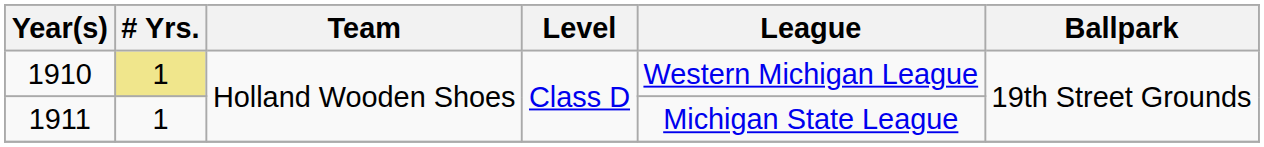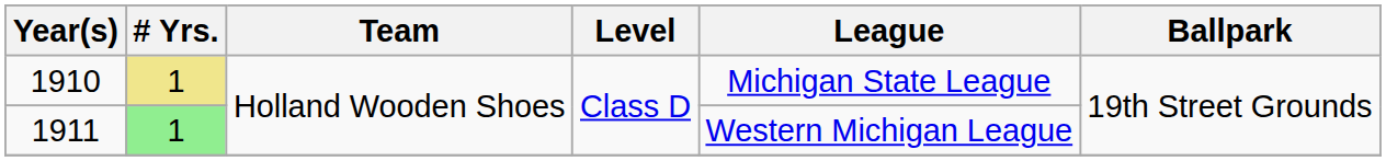1910 | League: Western Michigan League -> Michigan State League
1911 | # Yrs.: no background -> lightgreen background
1911 | League: Michigan State League -> Western Michigan League
